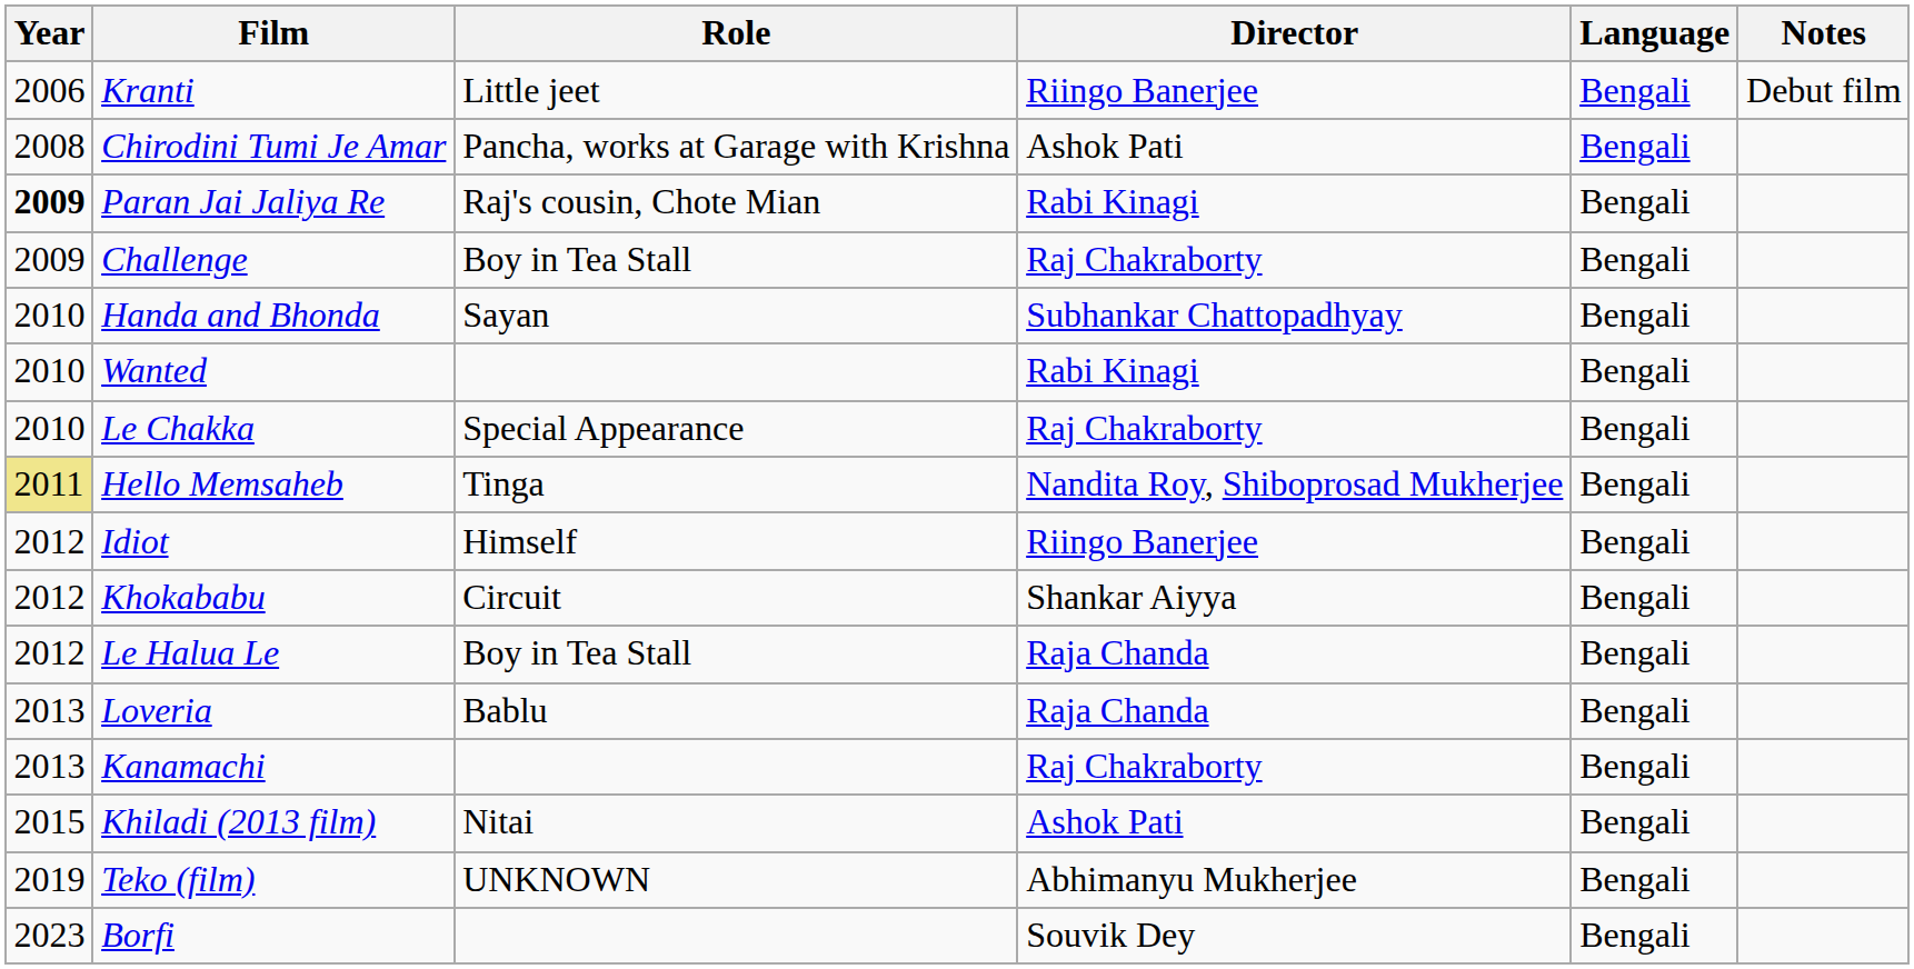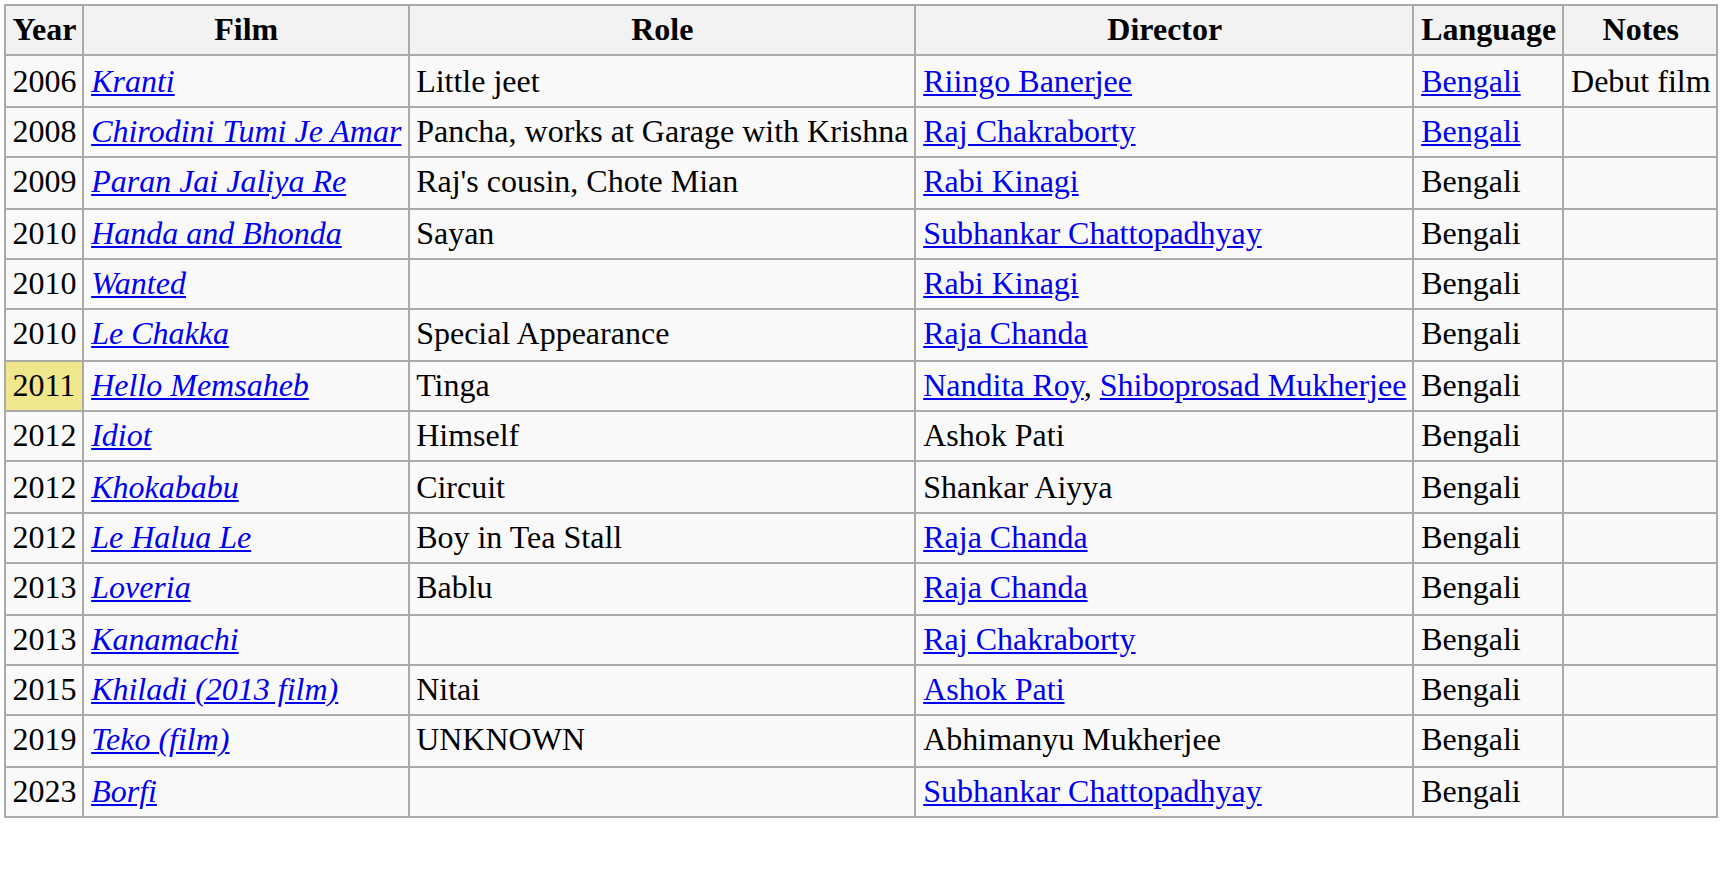Chirodini Tumi Je Amar | Director: Ashok Pati -> Raj Chakraborty
Paran Jai Jaliya Re | Year: bold -> normal
- row: 2009 | Challenge | Boy in Tea Stall | Raj Chakraborty | Bengali
Le Chakka | Director: Raj Chakraborty -> Raja Chanda
Idiot | Director: Riingo Banerjee -> Ashok Pati
Borfi | Director: Souvik Dey -> Subhankar Chattopadhyay
